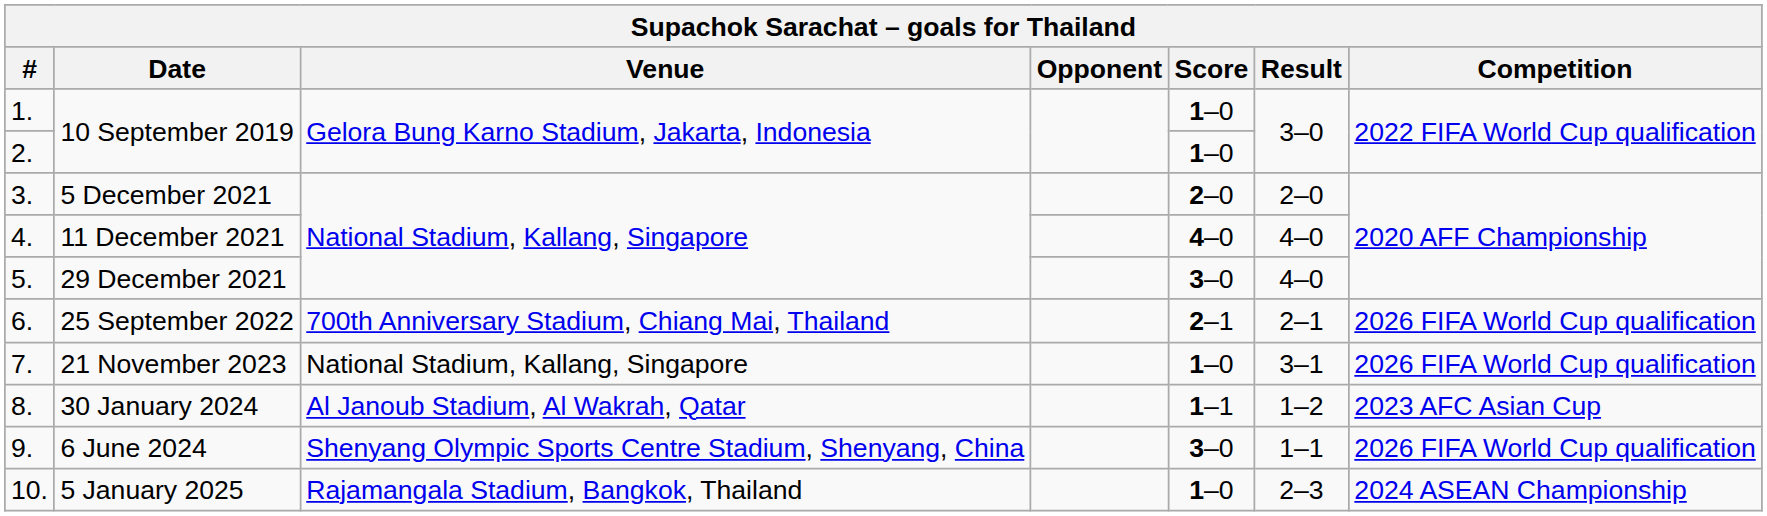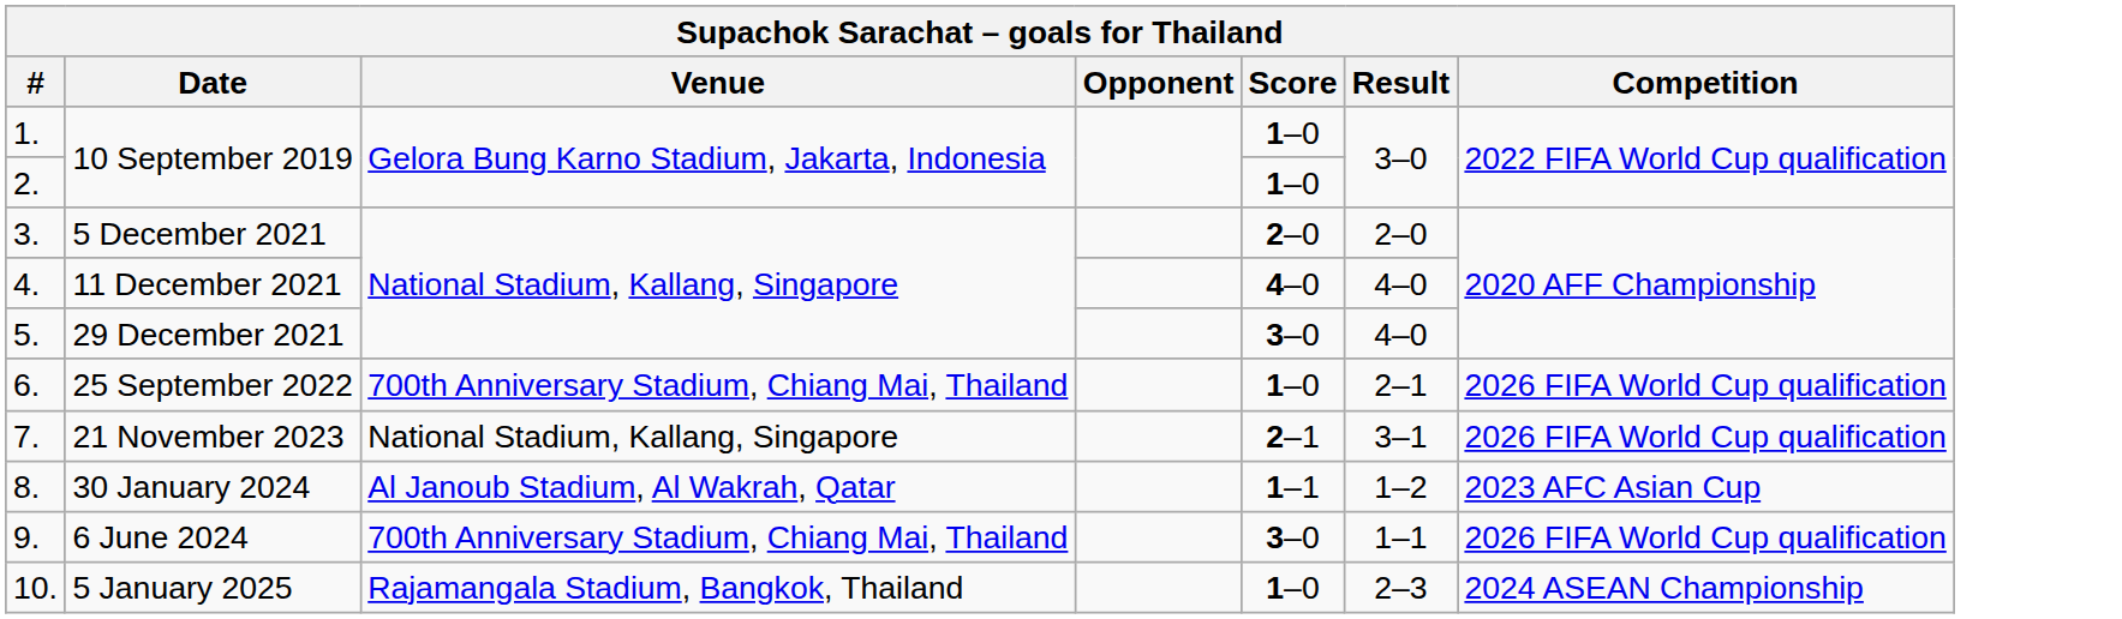25 September 2022 | Score: 2–1 -> 1–0
21 November 2023 | Score: 1–0 -> 2–1
6 June 2024 | Venue: Shenyang Olympic Sports Centre Stadium, Shenyang, China -> 700th Anniversary Stadium, Chiang Mai, Thailand
